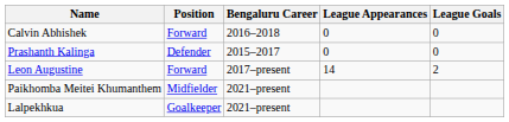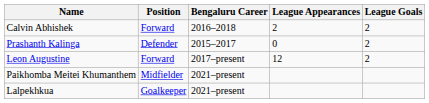Calvin Abhishek | League Appearances: 0 -> 2
Calvin Abhishek | League Goals: 0 -> 2
Prashanth Kalinga | League Goals: 0 -> 2
Leon Augustine | League Appearances: 14 -> 12
